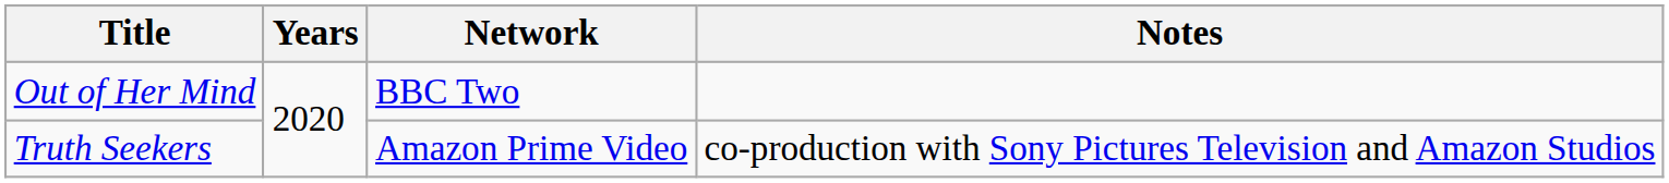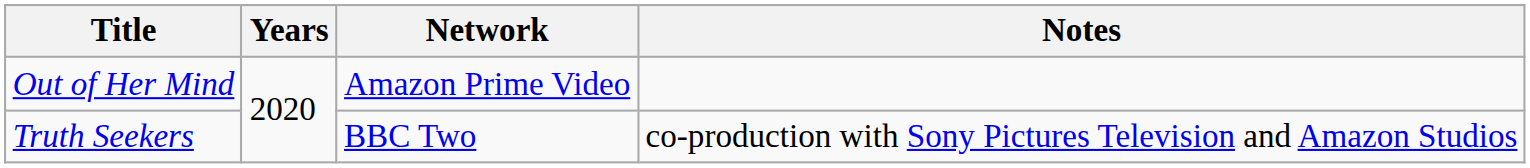Out of Her Mind | Network: BBC Two -> Amazon Prime Video
Truth Seekers | Network: Amazon Prime Video -> BBC Two
